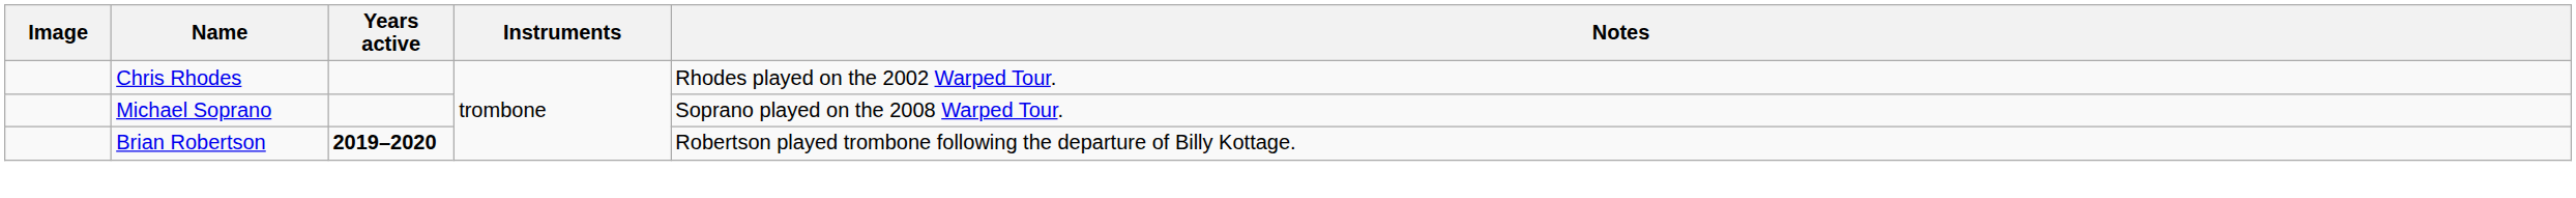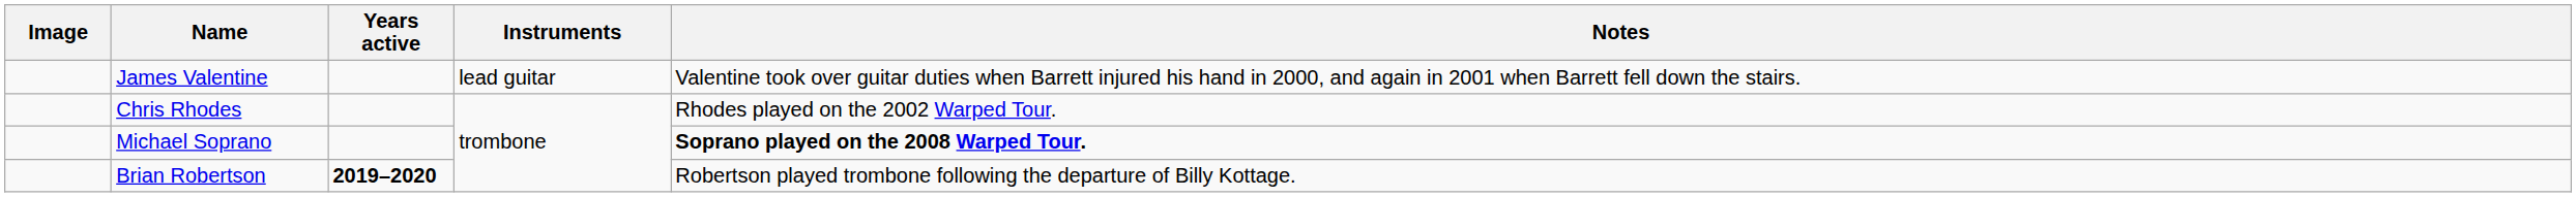+ row: James Valentine | lead guitar | Valentine took over guitar duties when Barrett injured his hand in 2000, and again in 2001 when Barrett fell down the stairs.
Michael Soprano | Notes: normal -> bold
